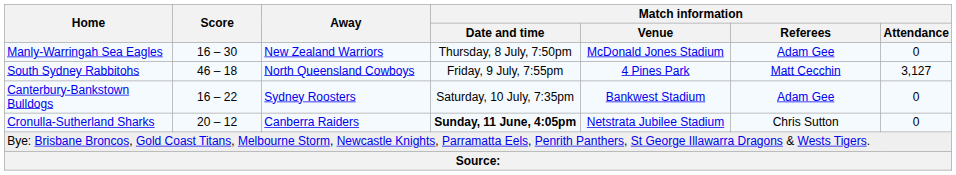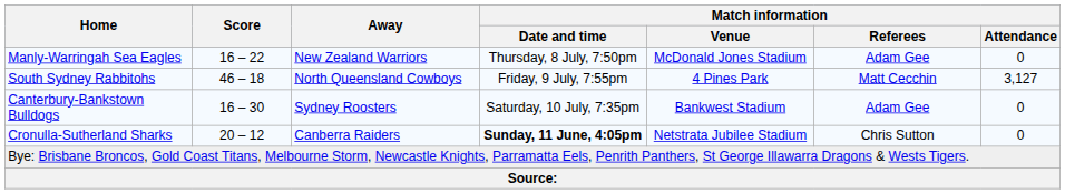Manly-Warringah Sea Eagles | Score: 16 – 30 -> 16 – 22
Canterbury-Bankstown Bulldogs | Score: 16 – 22 -> 16 – 30
